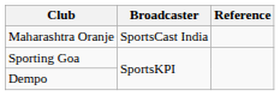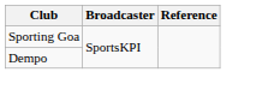- row: Maharashtra Oranje | SportsCast India
